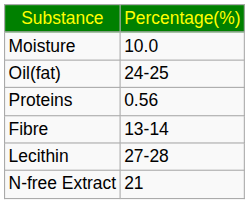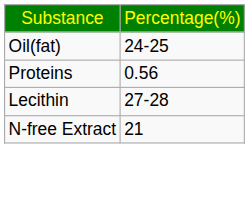- row: Moisture | 10.0
- row: Fibre | 13-14
